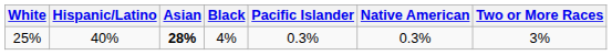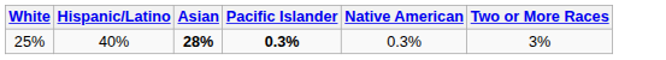- column: Black | 4%
25% | Pacific Islander: normal -> bold
